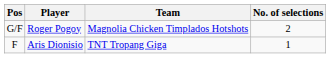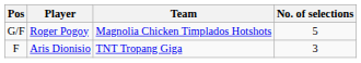G/F | No. of selections: 2 -> 5
F | No. of selections: 1 -> 3
